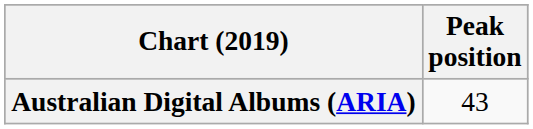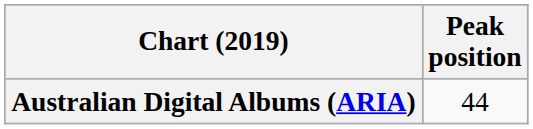Australian Digital Albums (ARIA) | Peak position: 43 -> 44
